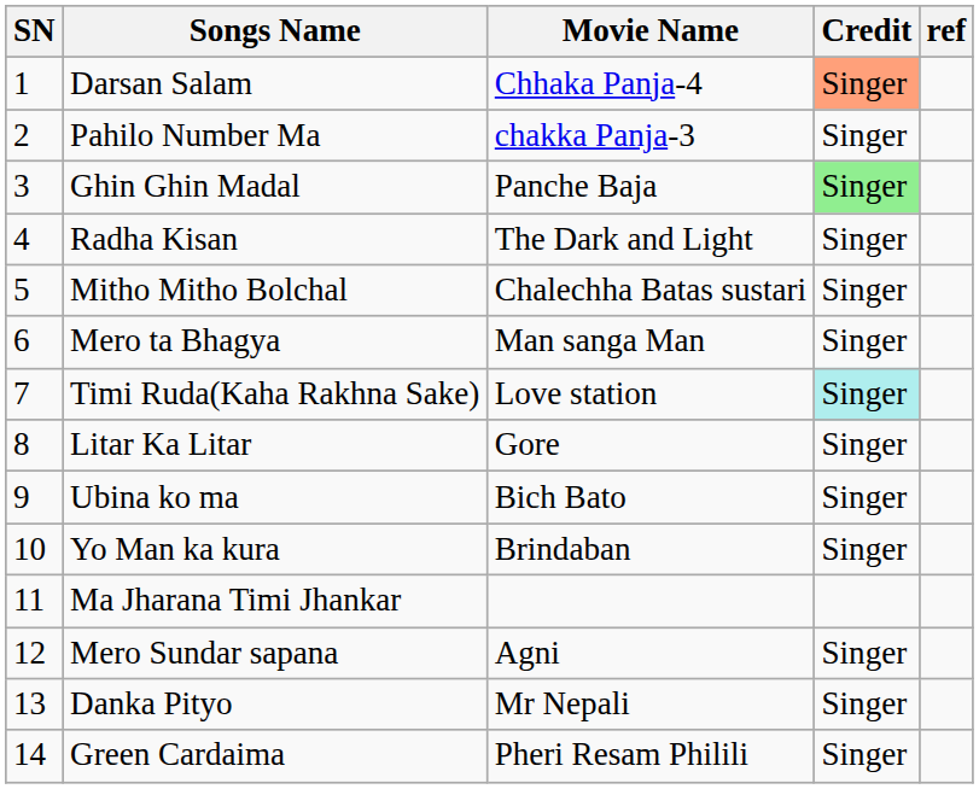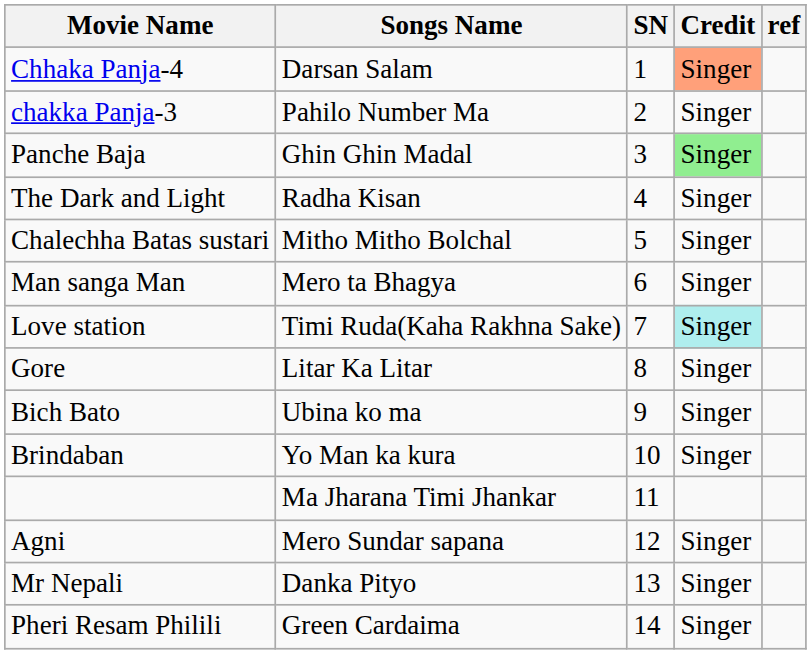columns swapped: SN <-> Movie Name
